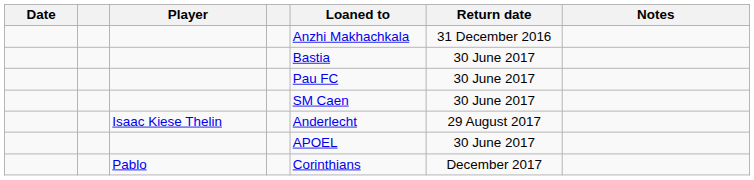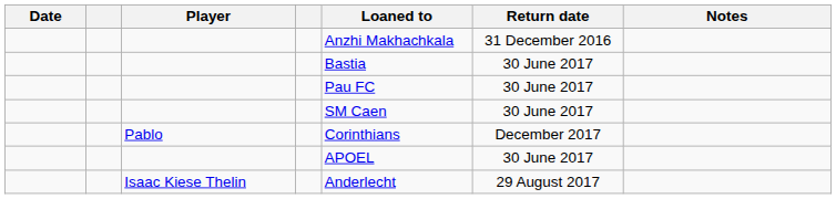rows swapped: Isaac Kiese Thelin <-> Pablo
